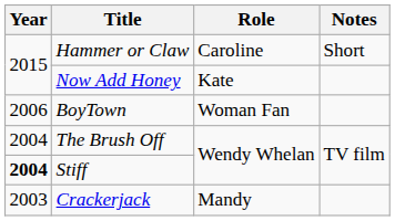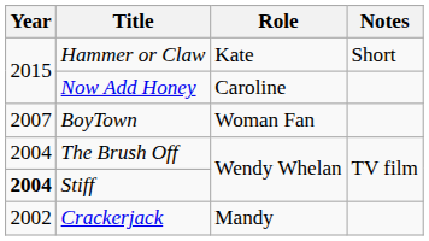Hammer or Claw | Role: Caroline -> Kate
Now Add Honey | Role: Kate -> Caroline
BoyTown | Year: 2006 -> 2007
Crackerjack | Year: 2003 -> 2002
